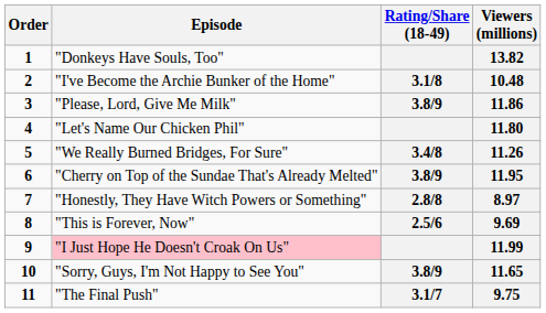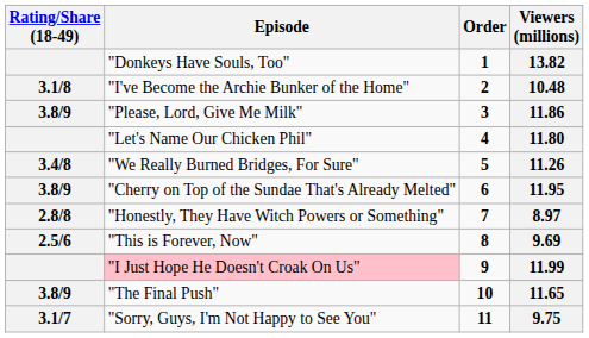columns swapped: Order <-> Rating/Share (18-49)
11.65 | Episode: "Sorry, Guys, I'm Not Happy to See You" -> "The Final Push"
9.75 | Episode: "The Final Push" -> "Sorry, Guys, I'm Not Happy to See You"
